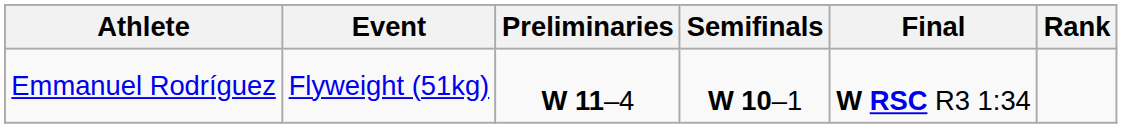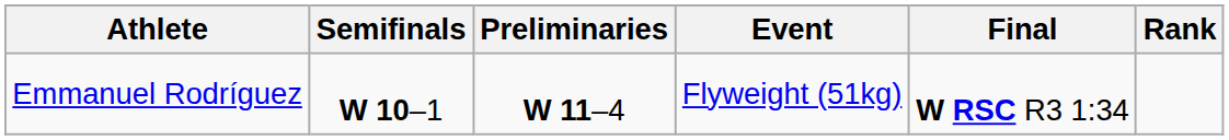columns swapped: Event <-> Semifinals
